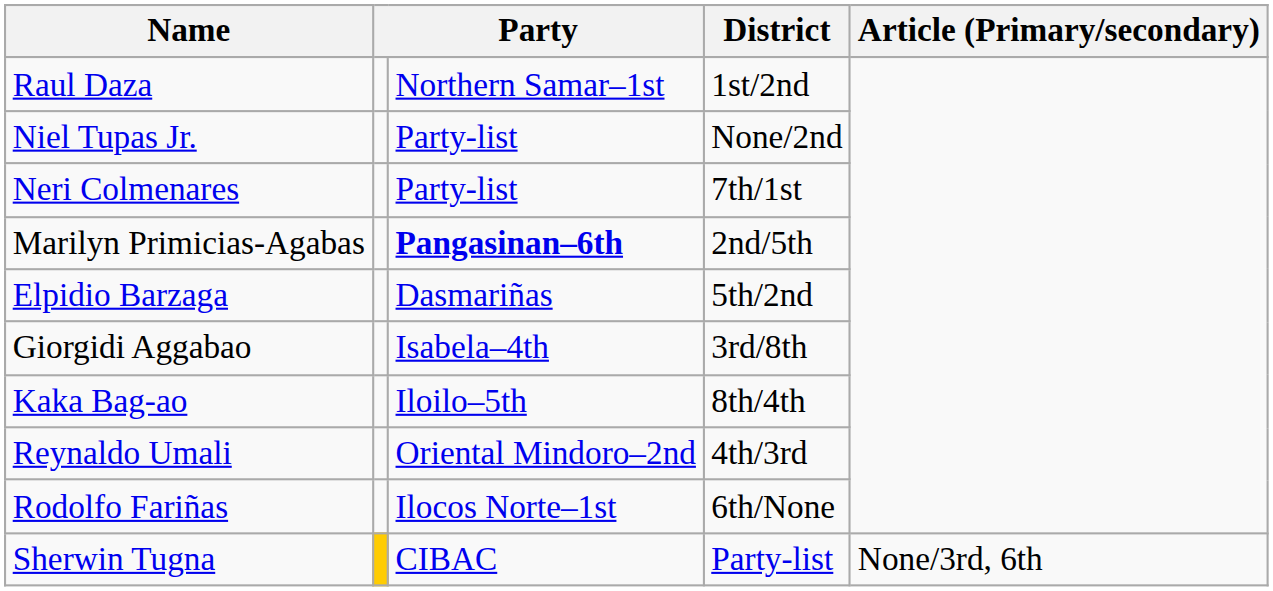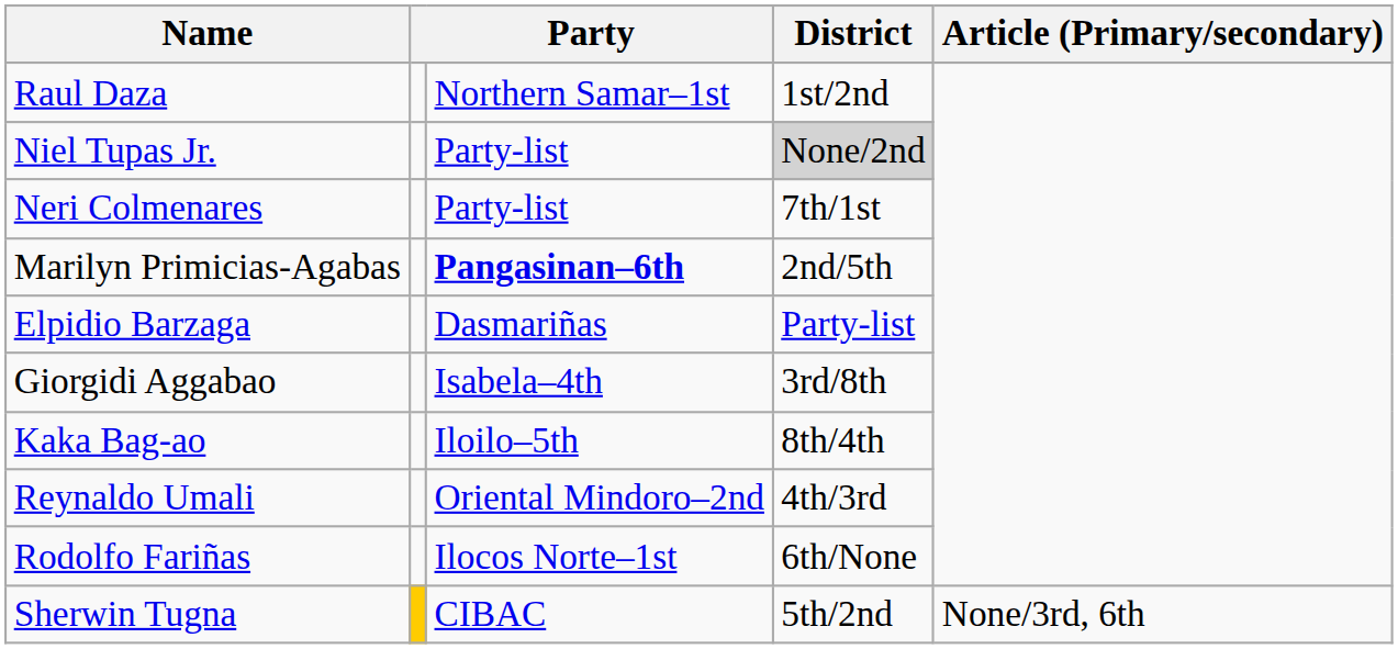Niel Tupas Jr. | District: no background -> lightgrey background
Elpidio Barzaga | District: 5th/2nd -> Party-list
Sherwin Tugna | District: Party-list -> 5th/2nd
